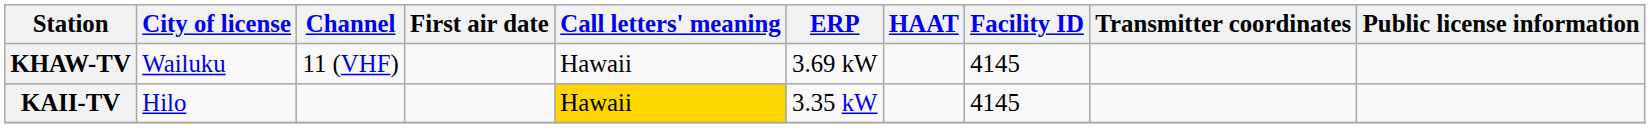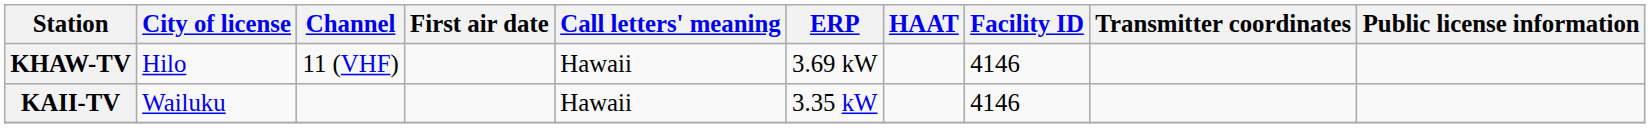KHAW-TV | City of license: Wailuku -> Hilo
KHAW-TV | Facility ID: 4145 -> 4146
KAII-TV | City of license: Hilo -> Wailuku
KAII-TV | Call letters' meaning: gold background -> no background
KAII-TV | Facility ID: 4145 -> 4146
